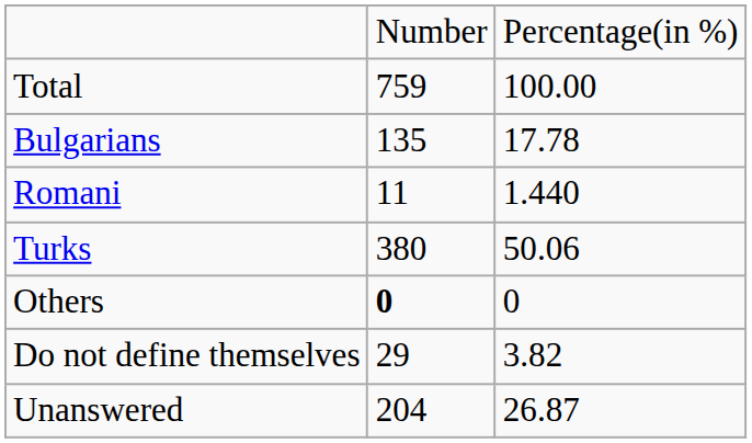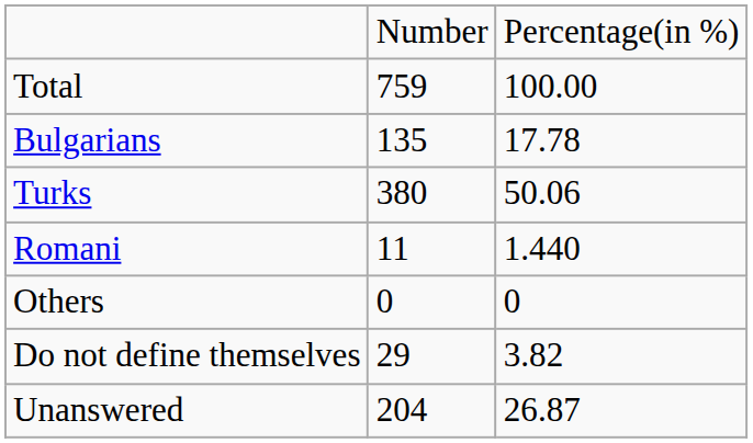rows swapped: Turks <-> Romani
Others | column 2: bold -> normal
